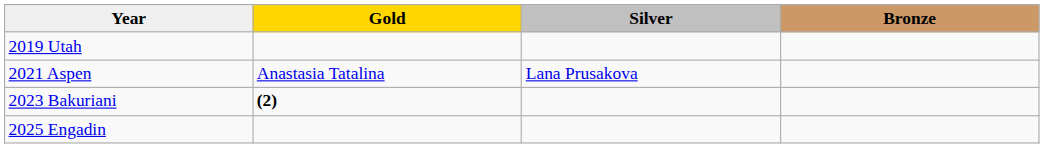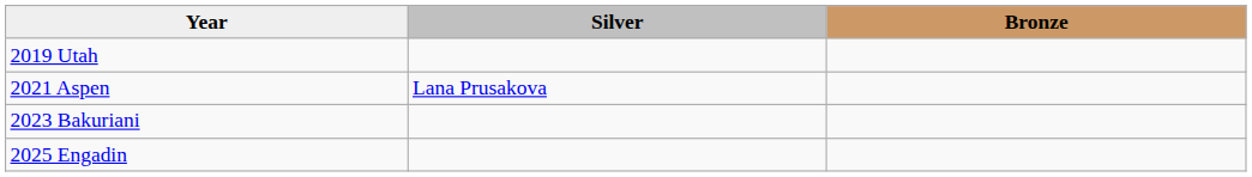- column: Gold | Anastasia Tatalina | (2)
